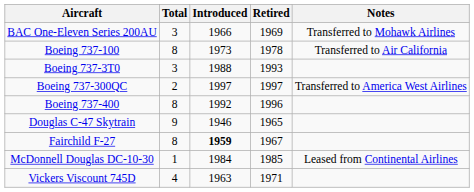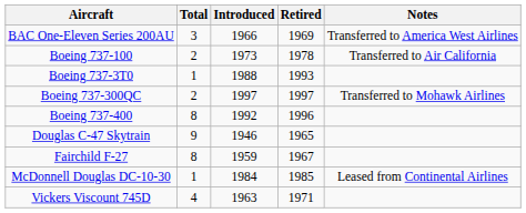BAC One-Eleven Series 200AU | Notes: Transferred to Mohawk Airlines -> Transferred to America West Airlines
Boeing 737-100 | Total: 8 -> 2
Boeing 737-3T0 | Total: 3 -> 1
Boeing 737-300QC | Notes: Transferred to America West Airlines -> Transferred to Mohawk Airlines
Fairchild F-27 | Introduced: bold -> normal
